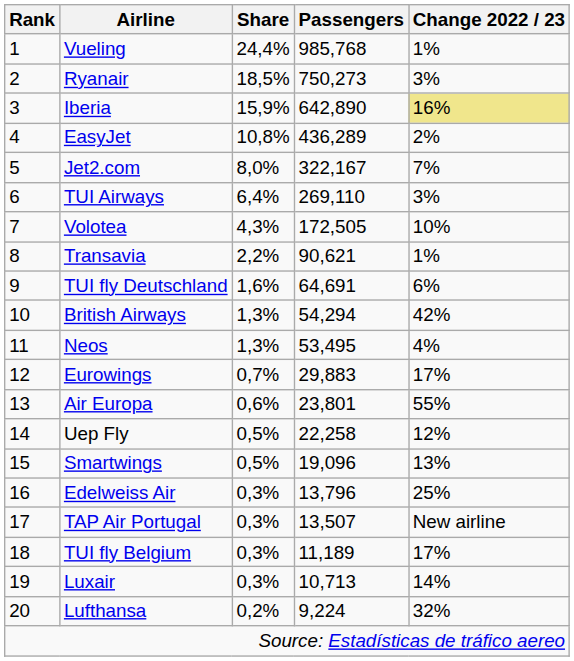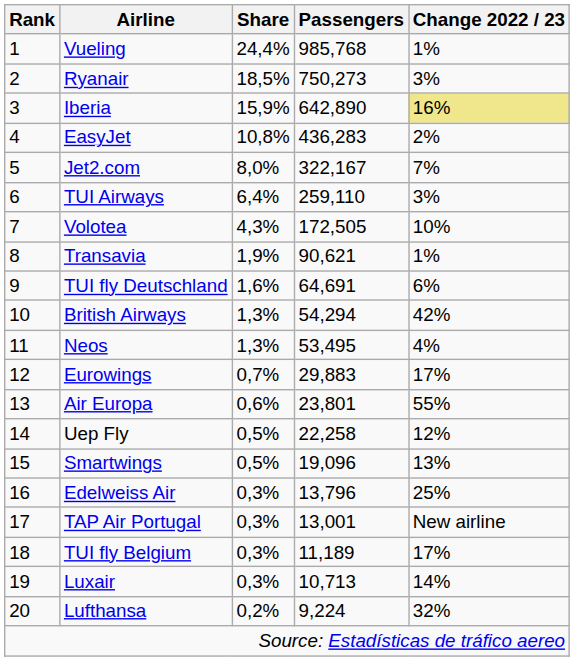EasyJet | Passengers: 436,289 -> 436,283
TUI Airways | Passengers: 269,110 -> 259,110
Transavia | Share: 2,2% -> 1,9%
TAP Air Portugal | Passengers: 13,507 -> 13,001
